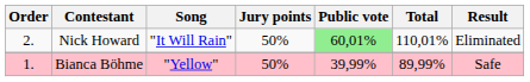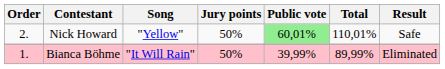Nick Howard | Song: "It Will Rain" -> "Yellow"
Nick Howard | Result: Eliminated -> Safe
Bianca Böhme | Song: "Yellow" -> "It Will Rain"
Bianca Böhme | Result: Safe -> Eliminated
